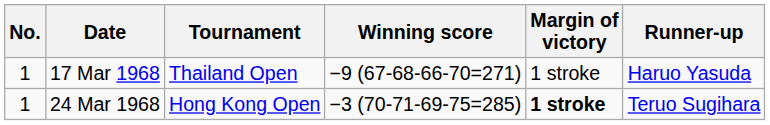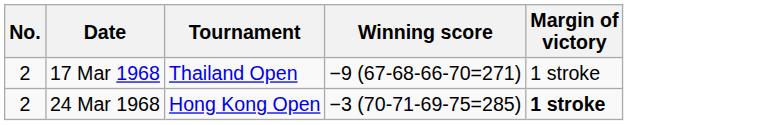- column: Runner-up | Haruo Yasuda | Teruo Sugihara
17 Mar 1968 | No.: 1 -> 2
24 Mar 1968 | No.: 1 -> 2
